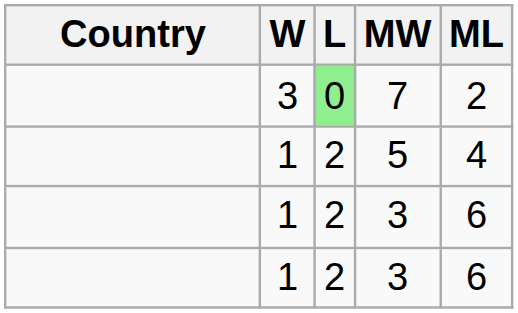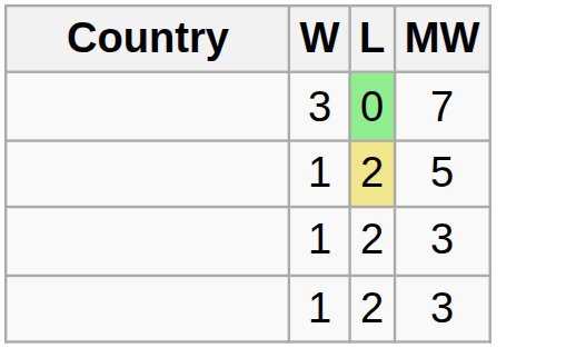- column: ML | 2 | 4 | 6 | 6
5 | L: no background -> khaki background
